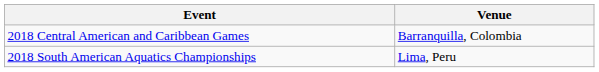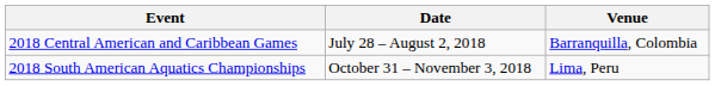+ column: Date | July 28 – August 2, 2018 | October 31 – November 3, 2018
